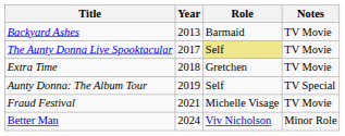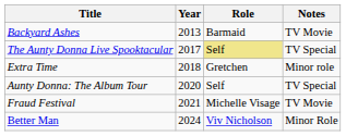The Aunty Donna Live Spooktacular | Notes: TV Movie -> TV Special
Extra Time | Notes: TV Movie -> Minor role
Aunty Donna: The Album Tour | Year: 2019 -> 2020
